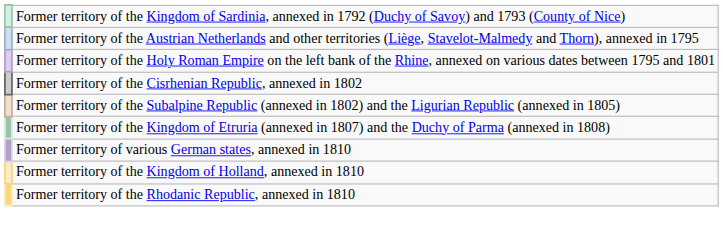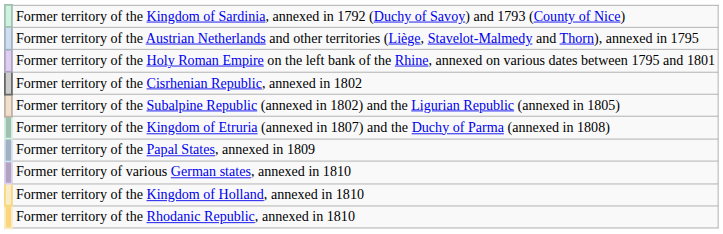+ row: Former territory of the Papal States, annexed in 1809
